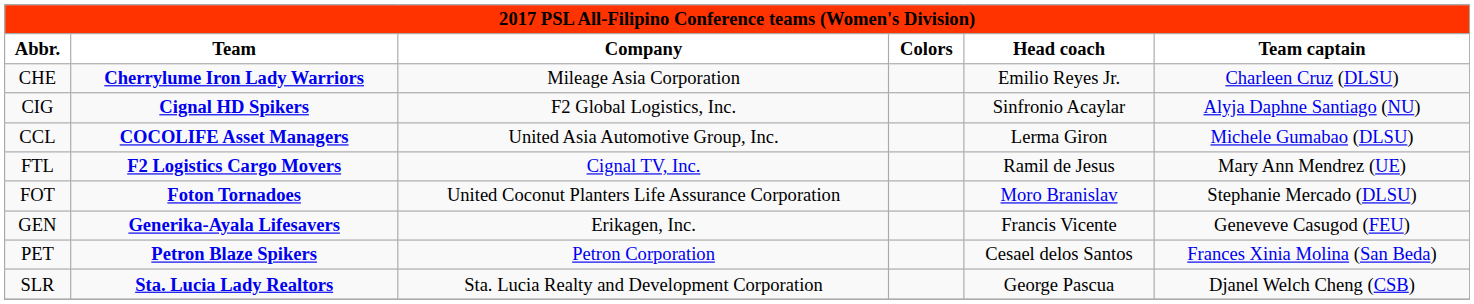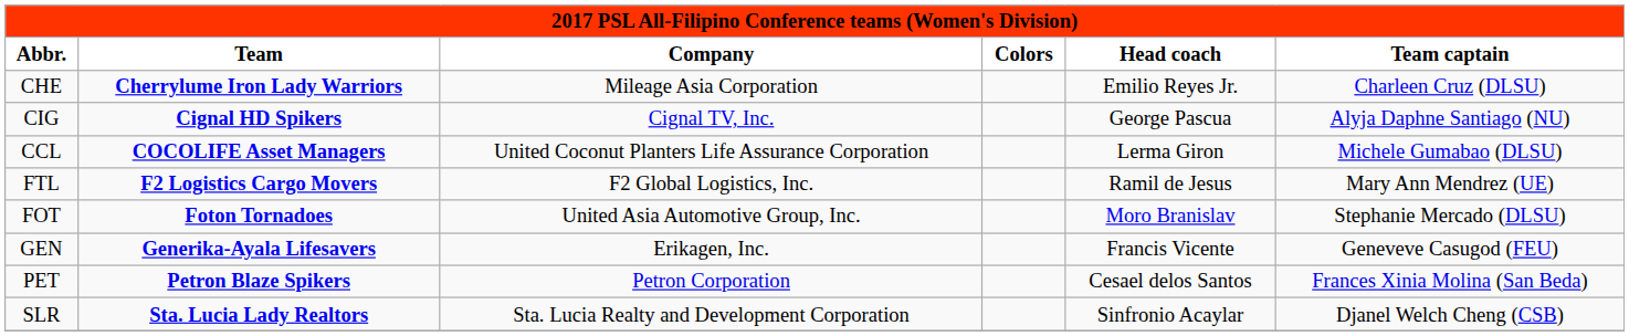CIG | Company: F2 Global Logistics, Inc. -> Cignal TV, Inc.
CIG | Head coach: Sinfronio Acaylar -> George Pascua
CCL | Company: United Asia Automotive Group, Inc. -> United Coconut Planters Life Assurance Corporation
FTL | Company: Cignal TV, Inc. -> F2 Global Logistics, Inc.
FOT | Company: United Coconut Planters Life Assurance Corporation -> United Asia Automotive Group, Inc.
SLR | Head coach: George Pascua -> Sinfronio Acaylar
